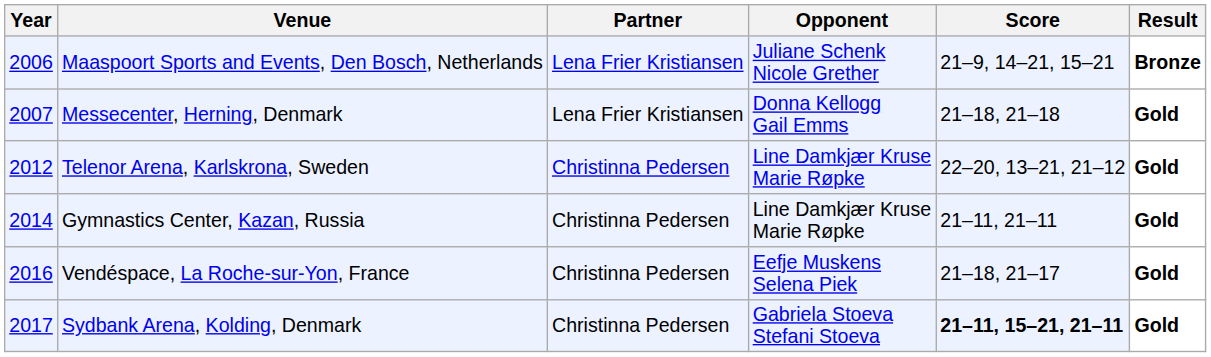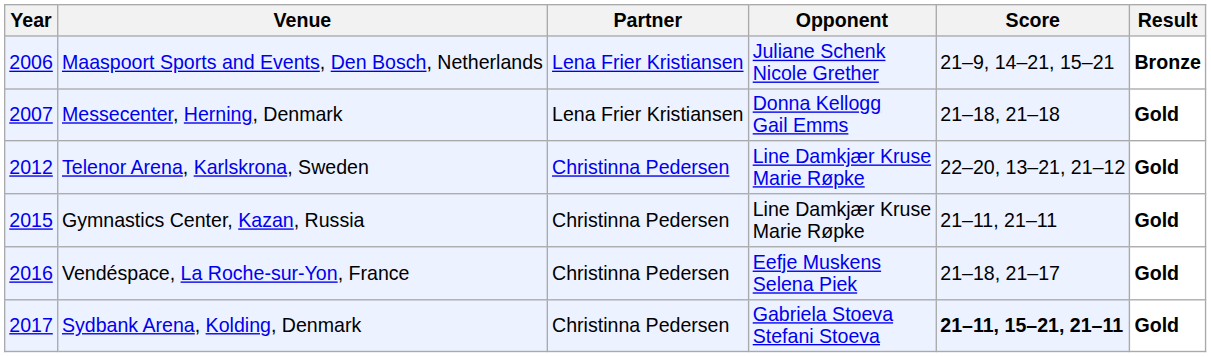Gymnastics Center, Kazan, Russia | Year: 2014 -> 2015
